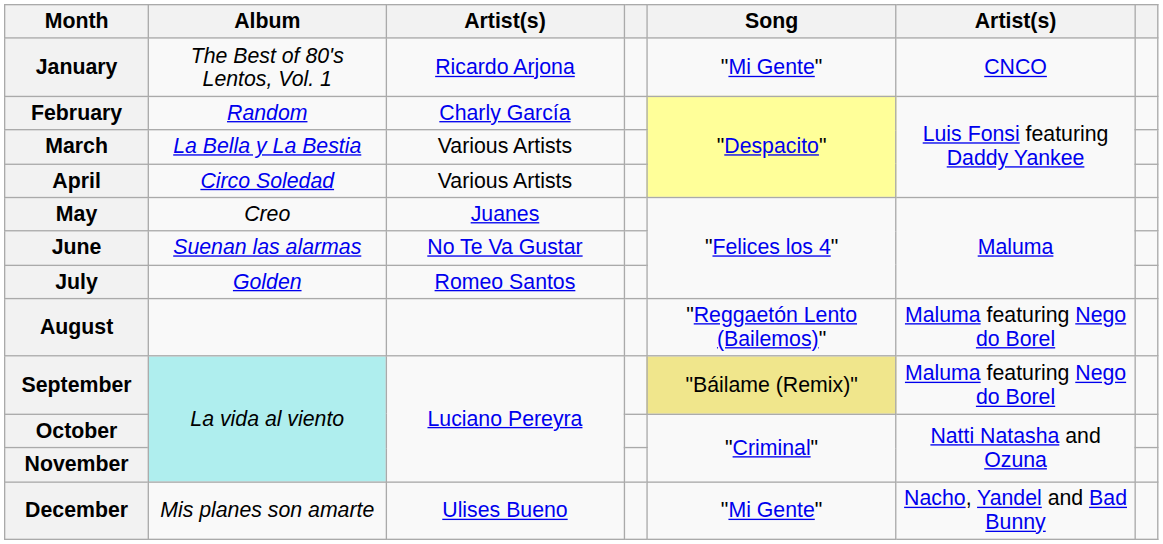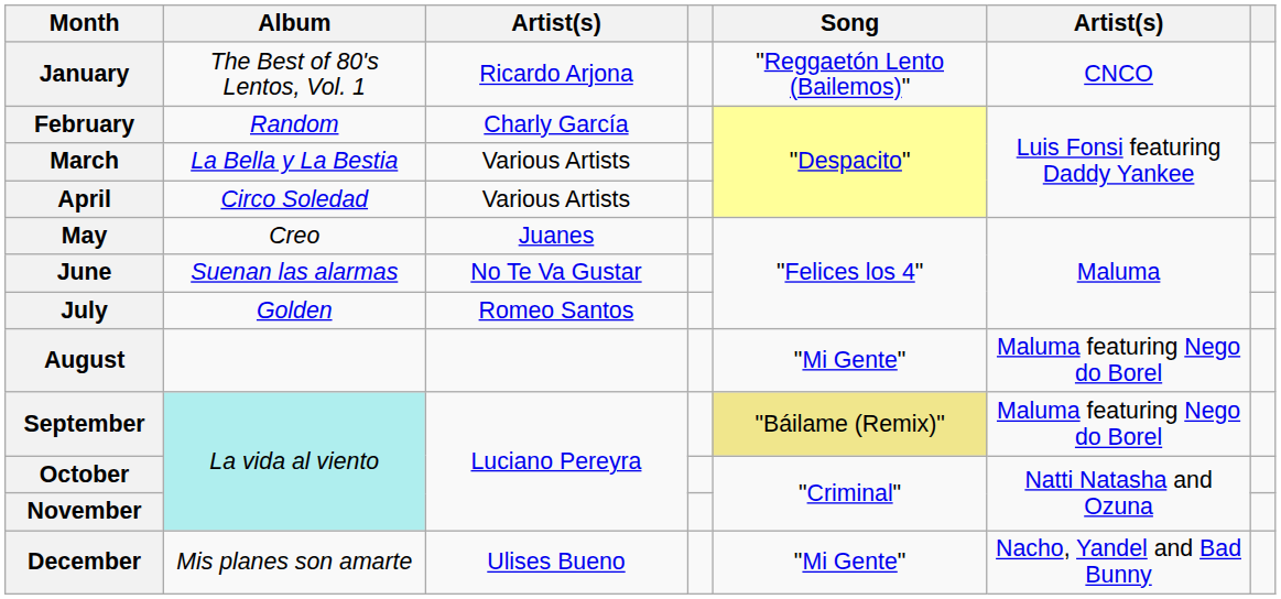January | Song: "Mi Gente" -> "Reggaetón Lento (Bailemos)"
August | Song: "Reggaetón Lento (Bailemos)" -> "Mi Gente"
